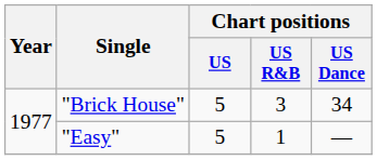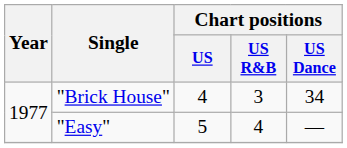"Brick House" | Chart positions / US: 5 -> 4
"Easy" | Chart positions / US R&B: 1 -> 4
